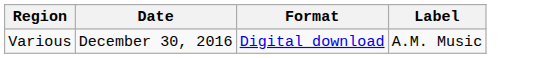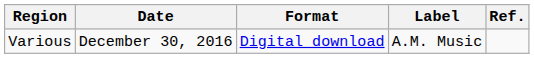+ column: Ref.
